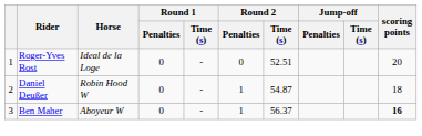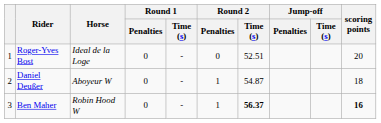Daniel Deußer | Horse: Robin Hood W -> Aboyeur W
Ben Maher | Horse: Aboyeur W -> Robin Hood W
Ben Maher | Round 2 / Time (s): normal -> bold
